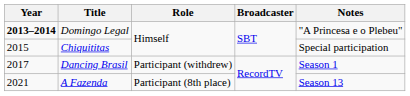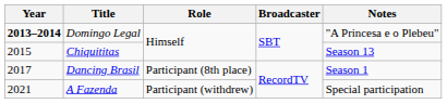Chiquititas | Notes: Special participation -> Season 13
Dancing Brasil | Role: Participant (withdrew) -> Participant (8th place)
A Fazenda | Role: Participant (8th place) -> Participant (withdrew)
A Fazenda | Notes: Season 13 -> Special participation
